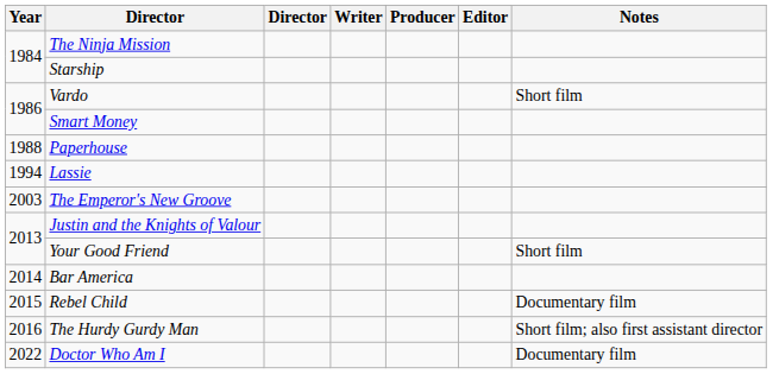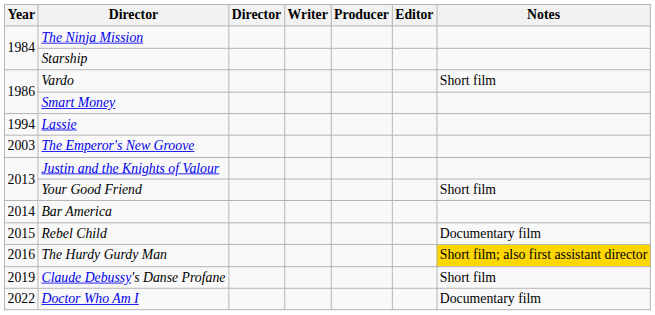- row: 1988 | Paperhouse
The Hurdy Gurdy Man | Notes: no background -> gold background
+ row: 2019 | Claude Debussy's Danse Profane | Short film
